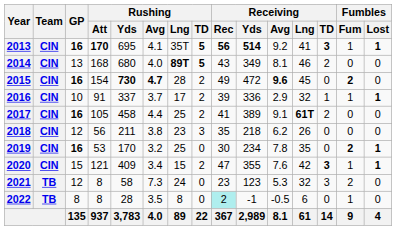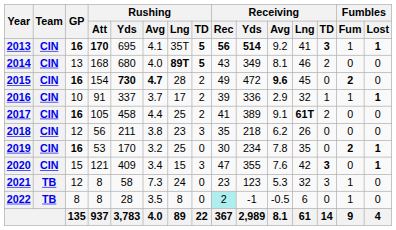2020 | Rushing / TD: 2 -> 3
2020 | Fumbles / Fum: 1 -> 0
2021 | Fumbles / Fum: 2 -> 1
